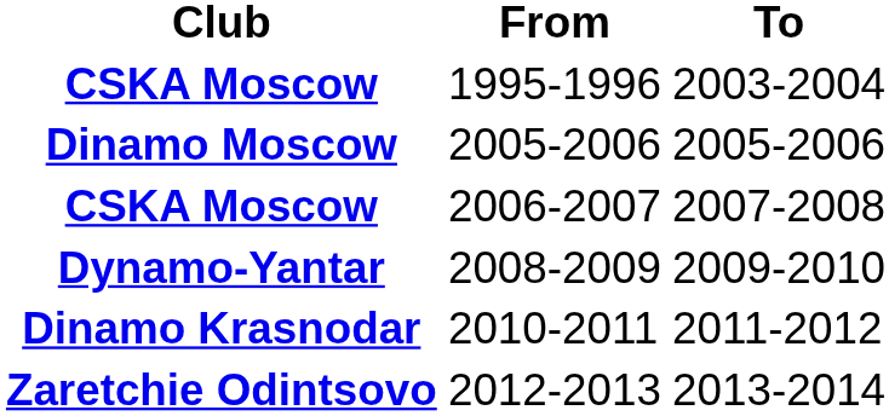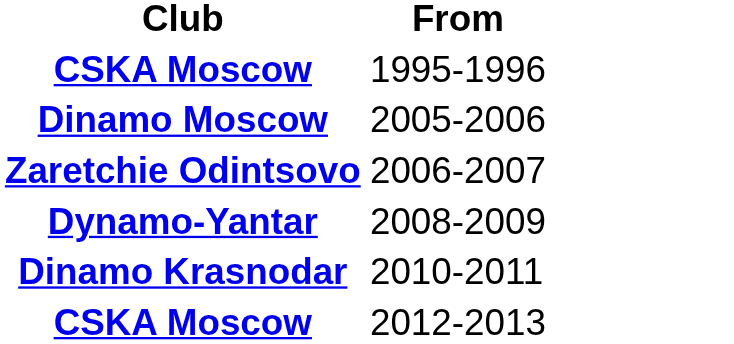- column: To | 2003-2004 | 2005-2006 | 2007-2008 | 2009-2010 | 2011-2012 | 2013-2014
2006-2007 | Club: CSKA Moscow -> Zaretchie Odintsovo
2012-2013 | Club: Zaretchie Odintsovo -> CSKA Moscow
